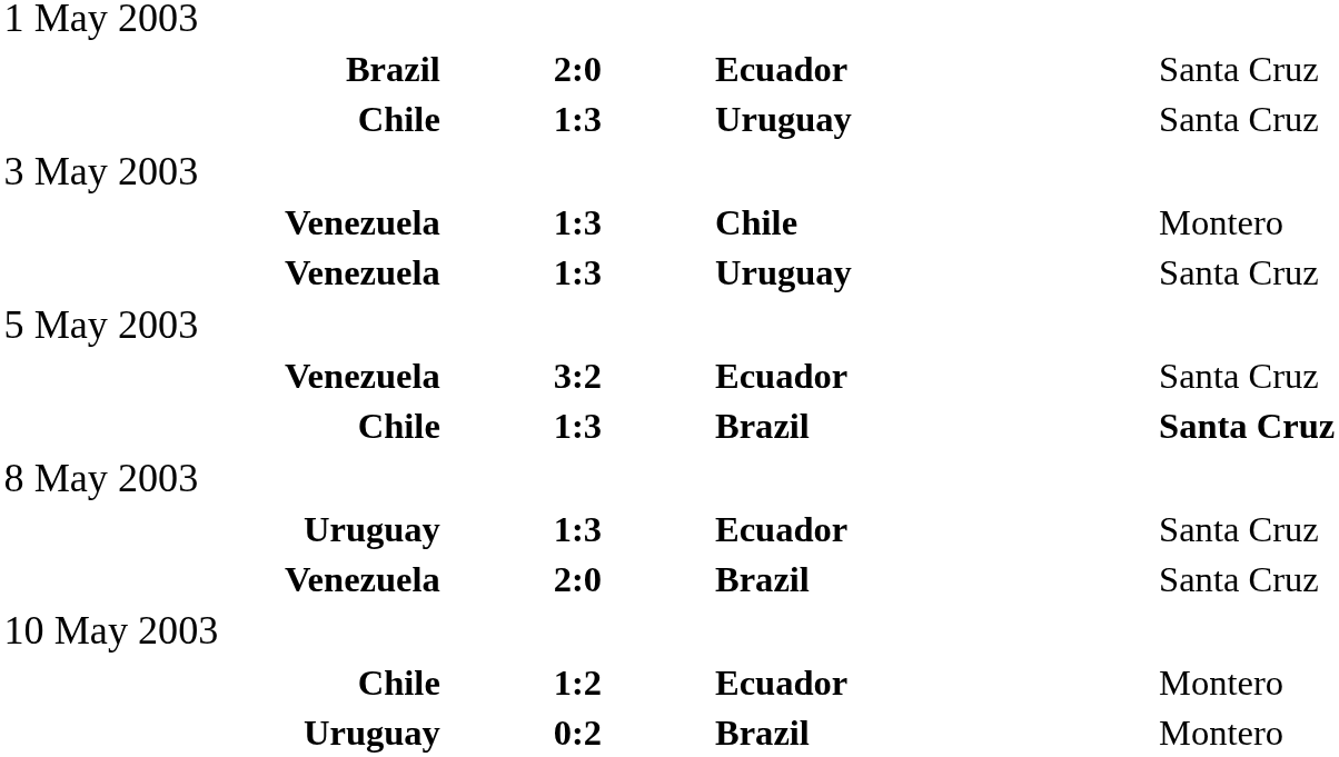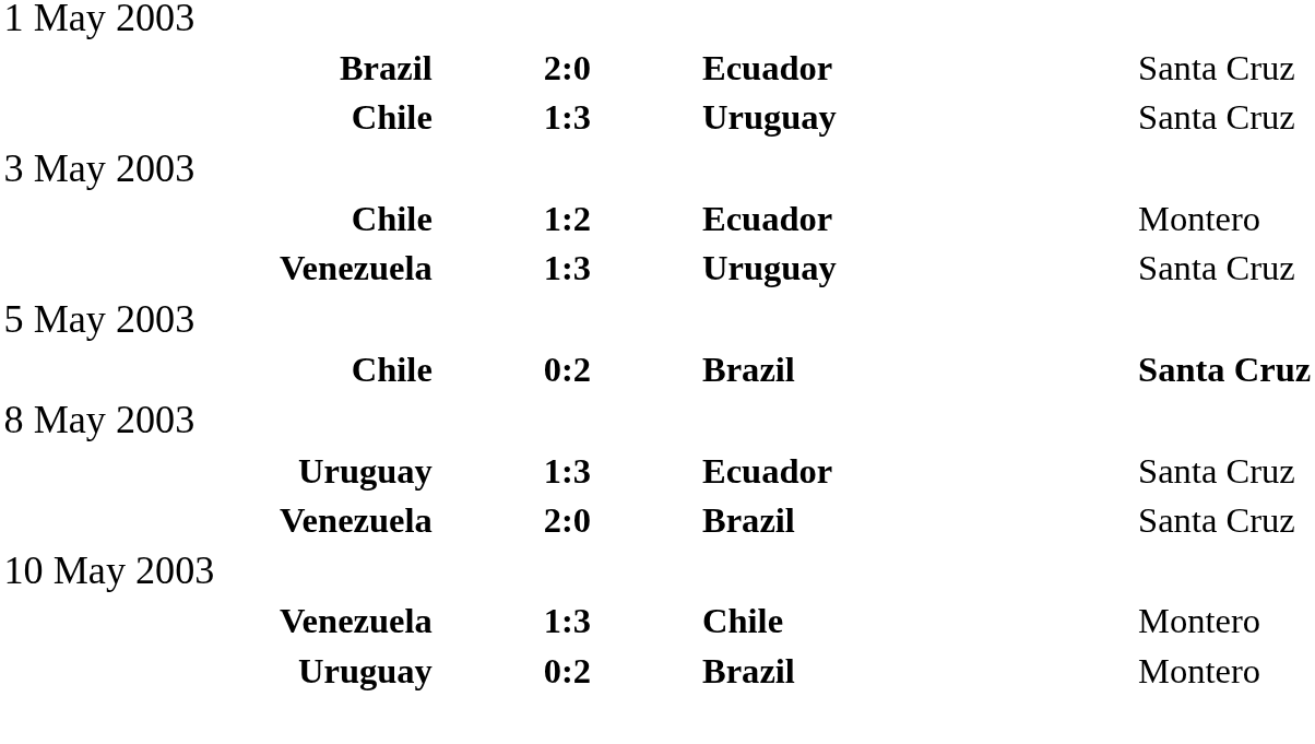rows swapped: Chile / Ecuador <-> Venezuela / Chile
- row: Venezuela | 3:2 | Ecuador | Santa Cruz
Chile / Brazil | column 2: 1:3 -> 0:2
